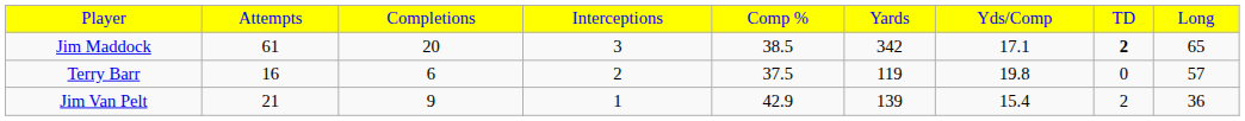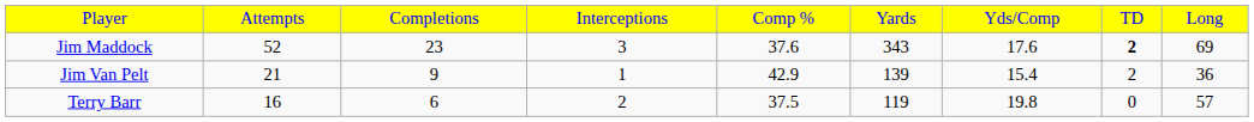Jim Maddock | column 2: 61 -> 52
Jim Maddock | column 3: 20 -> 23
Jim Maddock | column 5: 38.5 -> 37.6
Jim Maddock | column 6: 342 -> 343
Jim Maddock | column 7: 17.1 -> 17.6
Jim Maddock | column 9: 65 -> 69
rows swapped: Jim Van Pelt <-> Terry Barr
